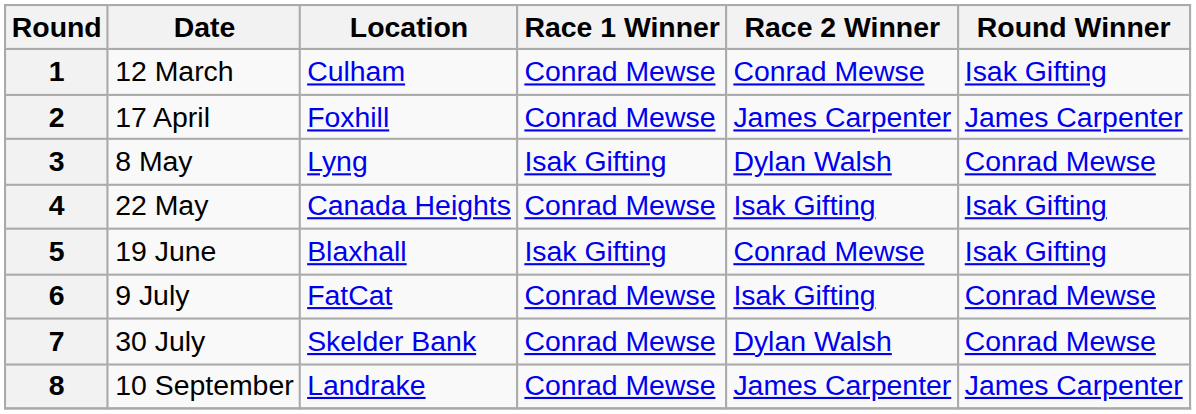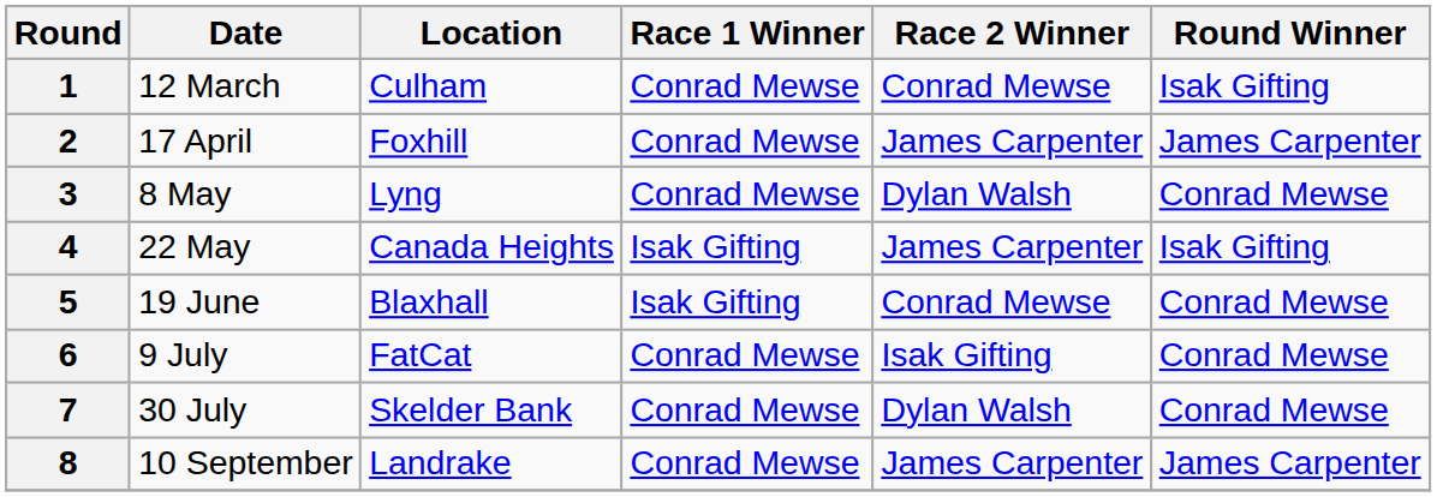3 | Race 1 Winner: Isak Gifting -> Conrad Mewse
4 | Race 1 Winner: Conrad Mewse -> Isak Gifting
4 | Race 2 Winner: Isak Gifting -> James Carpenter
5 | Round Winner: Isak Gifting -> Conrad Mewse
